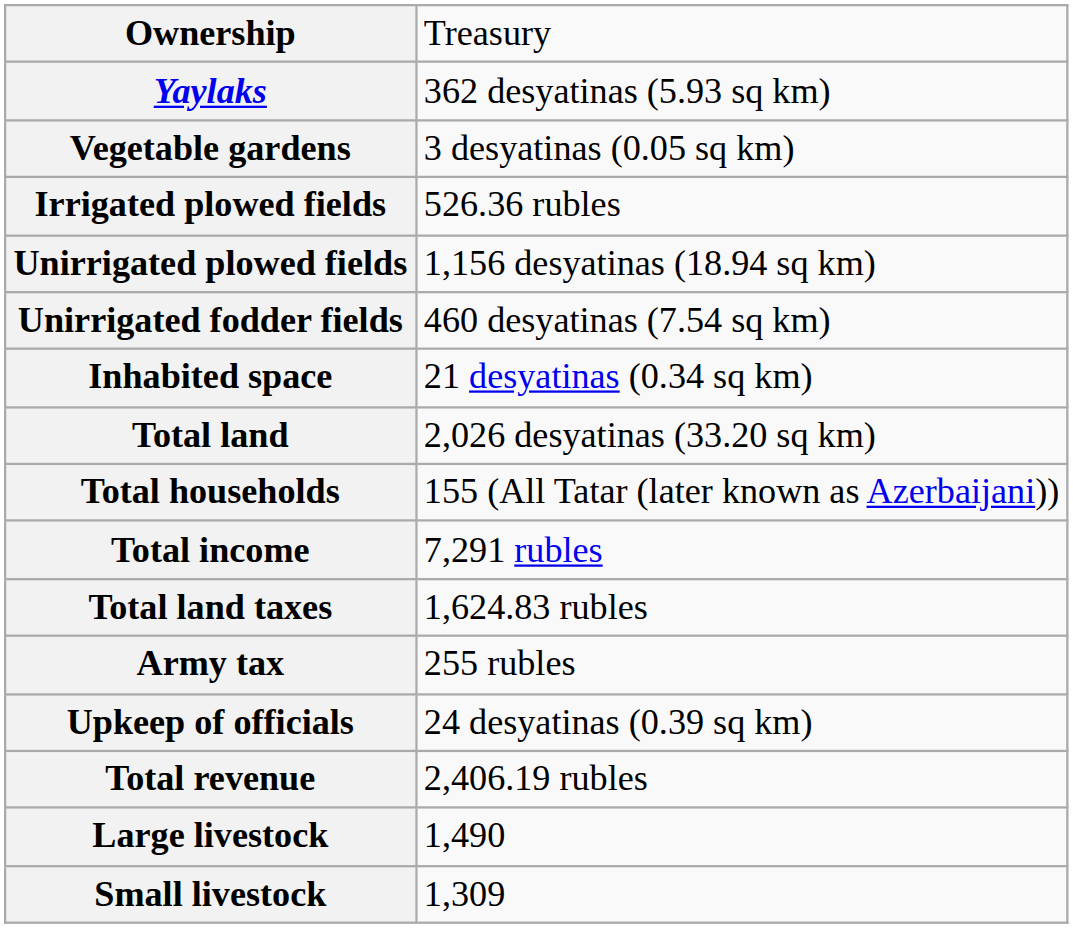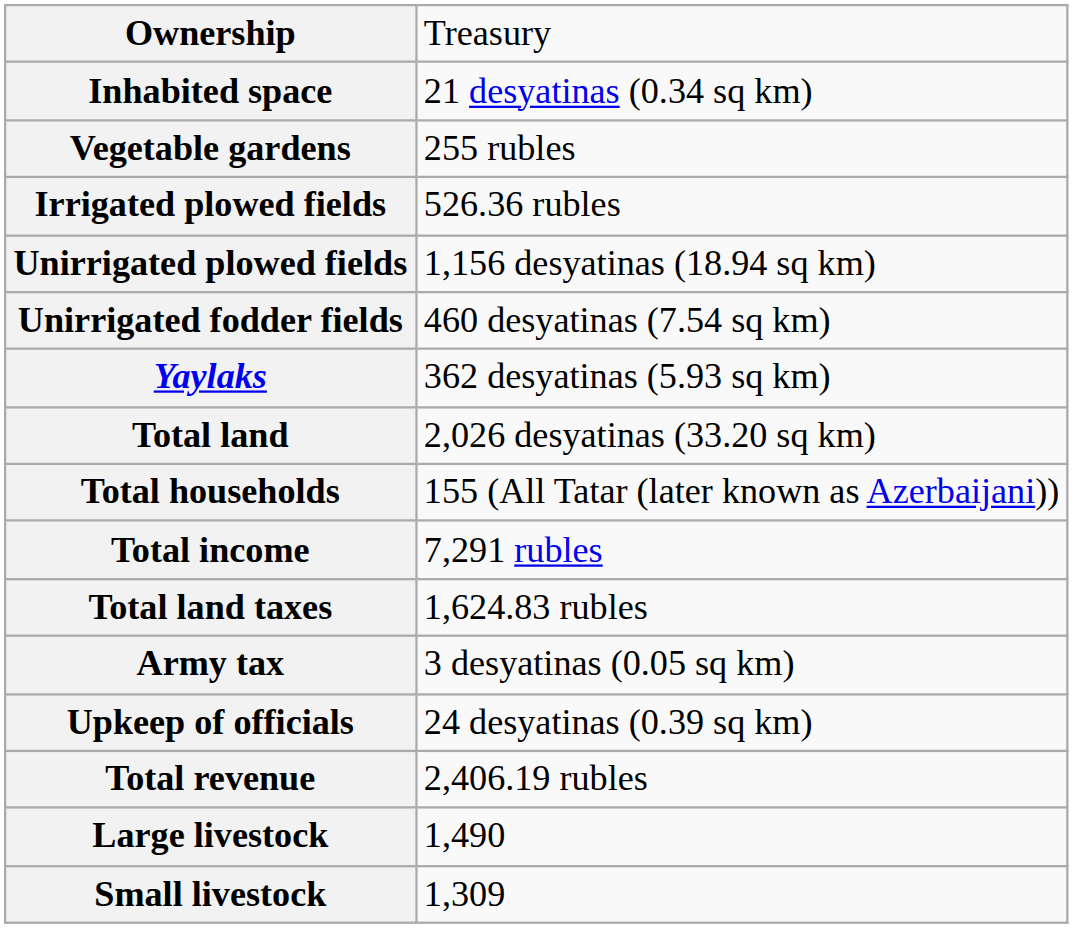rows swapped: Inhabited space <-> Yaylaks
Vegetable gardens | column 2: 3 desyatinas (0.05 sq km) -> 255 rubles
Army tax | column 2: 255 rubles -> 3 desyatinas (0.05 sq km)
